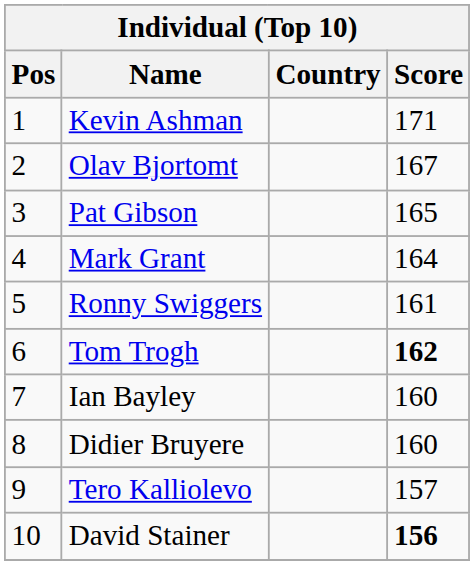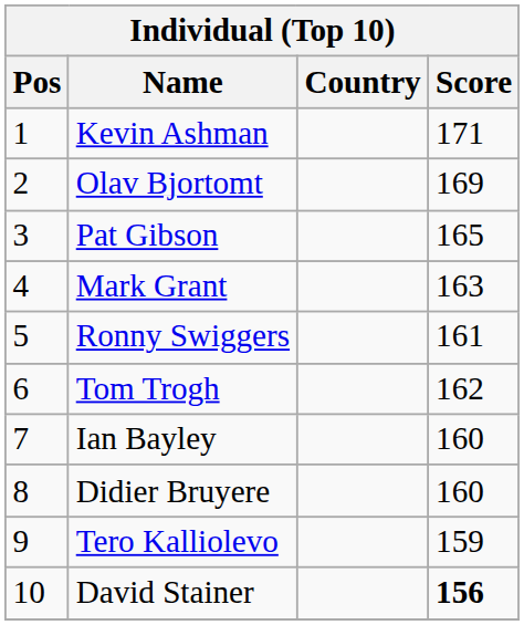Olav Bjortomt | Score: 167 -> 169
Mark Grant | Score: 164 -> 163
Tom Trogh | Score: bold -> normal
Tero Kalliolevo | Score: 157 -> 159
